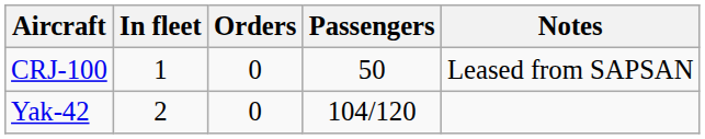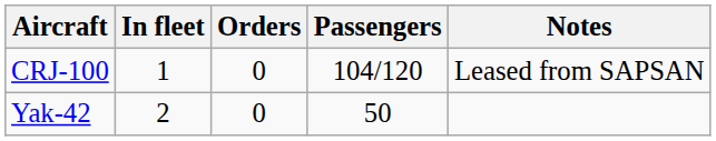CRJ-100 | Passengers: 50 -> 104/120
Yak-42 | Passengers: 104/120 -> 50
